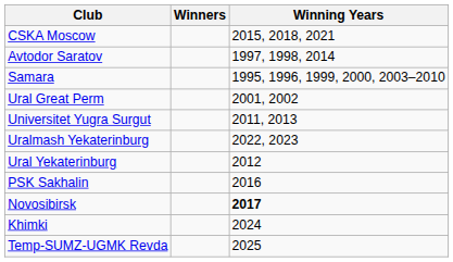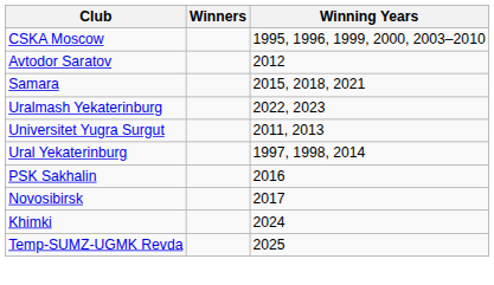CSKA Moscow | Winning Years: 2015, 2018, 2021 -> 1995, 1996, 1999, 2000, 2003–2010
Avtodor Saratov | Winning Years: 1997, 1998, 2014 -> 2012
Samara | Winning Years: 1995, 1996, 1999, 2000, 2003–2010 -> 2015, 2018, 2021
- row: Ural Great Perm | 2001, 2002
rows swapped: Universitet Yugra Surgut <-> Uralmash Yekaterinburg
Ural Yekaterinburg | Winning Years: 2012 -> 1997, 1998, 2014
Novosibirsk | Winning Years: bold -> normal
